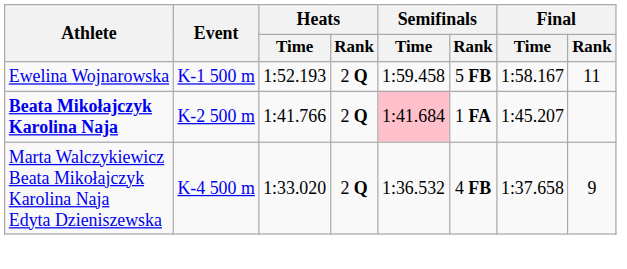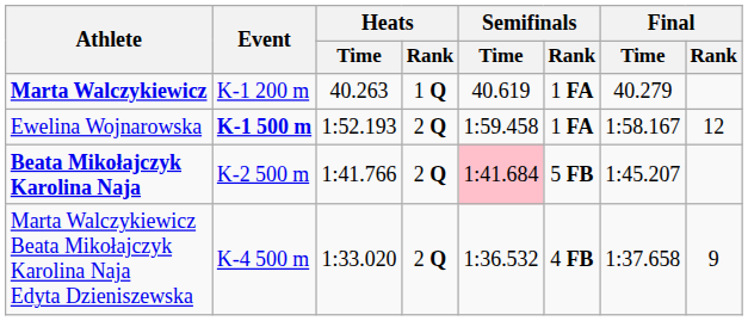+ row: Marta Walczykiewicz | K-1 200 m | 40.263 | 1 Q | 40.619 | 1 FA | 40.279
Ewelina Wojnarowska | Event: normal -> bold
Ewelina Wojnarowska | Semifinals / Rank: 5 FB -> 1 FA
Ewelina Wojnarowska | Final / Rank: 11 -> 12
Beata Mikołajczyk Karolina Naja | Semifinals / Rank: 1 FA -> 5 FB
